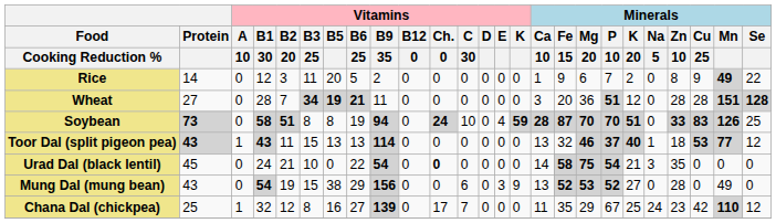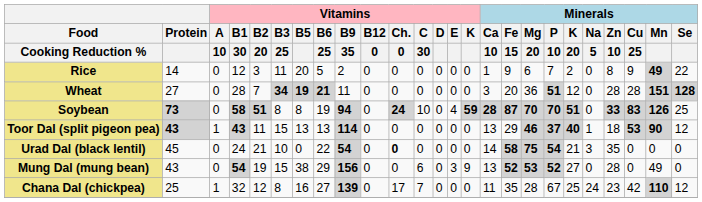Toor Dal (split pigeon pea) | Minerals / Fe / 15: 32 -> 29
Toor Dal (split pigeon pea) | Minerals / Mn: 77 -> 90
Chana Dal (chickpea) | Minerals / Mg / 20: 29 -> 28
